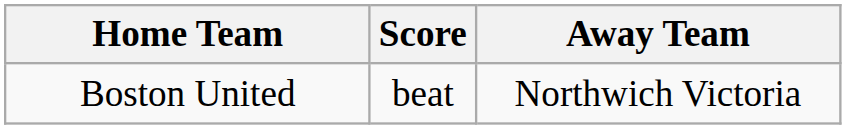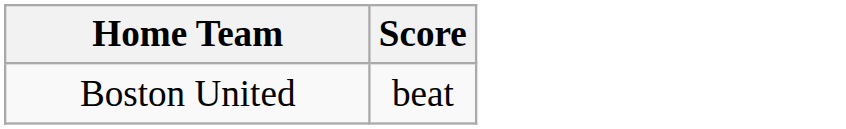- column: Away Team | Northwich Victoria
